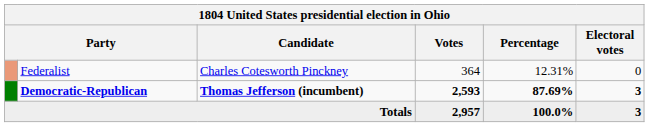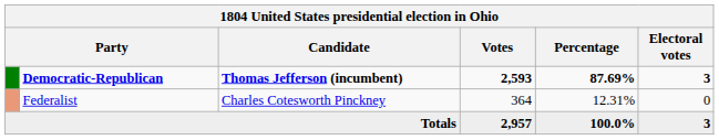rows swapped: Democratic-Republican <-> Federalist
